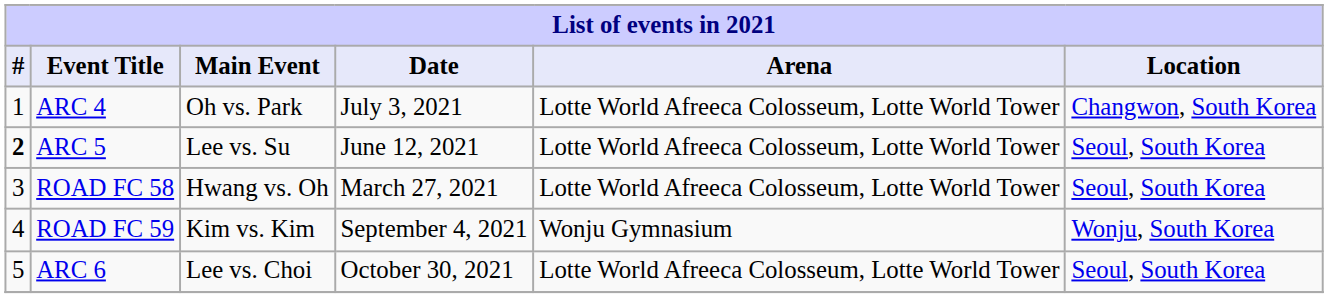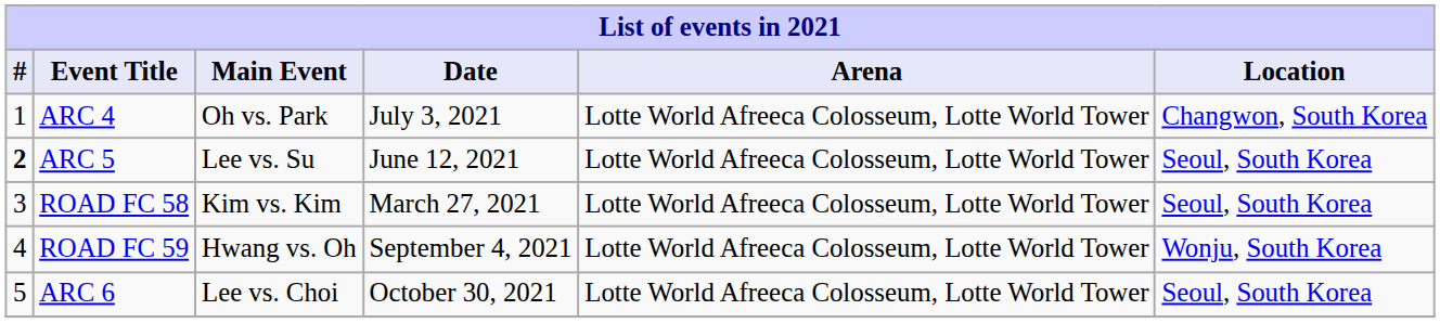ROAD FC 58 | Main Event: Hwang vs. Oh -> Kim vs. Kim
ROAD FC 59 | Main Event: Kim vs. Kim -> Hwang vs. Oh
ROAD FC 59 | Arena: Wonju Gymnasium -> Lotte World Afreeca Colosseum, Lotte World Tower
